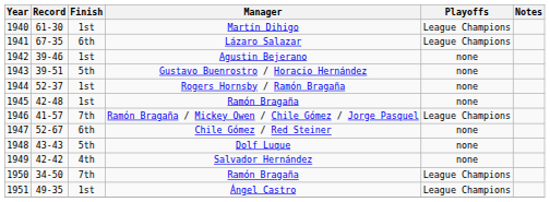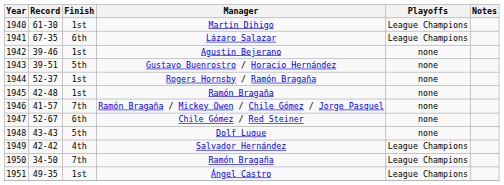Ramón Bragaña / Mickey Owen / Chile Gómez / Jorge Pasquel | Playoffs: League Champions -> none
Salvador Hernández | Playoffs: none -> League Champions
